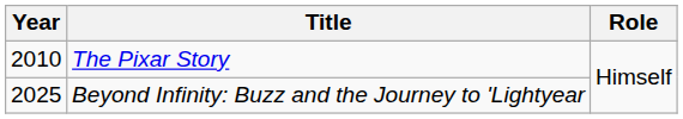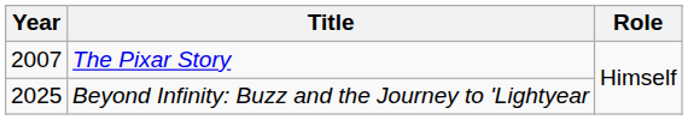The Pixar Story | Year: 2010 -> 2007
